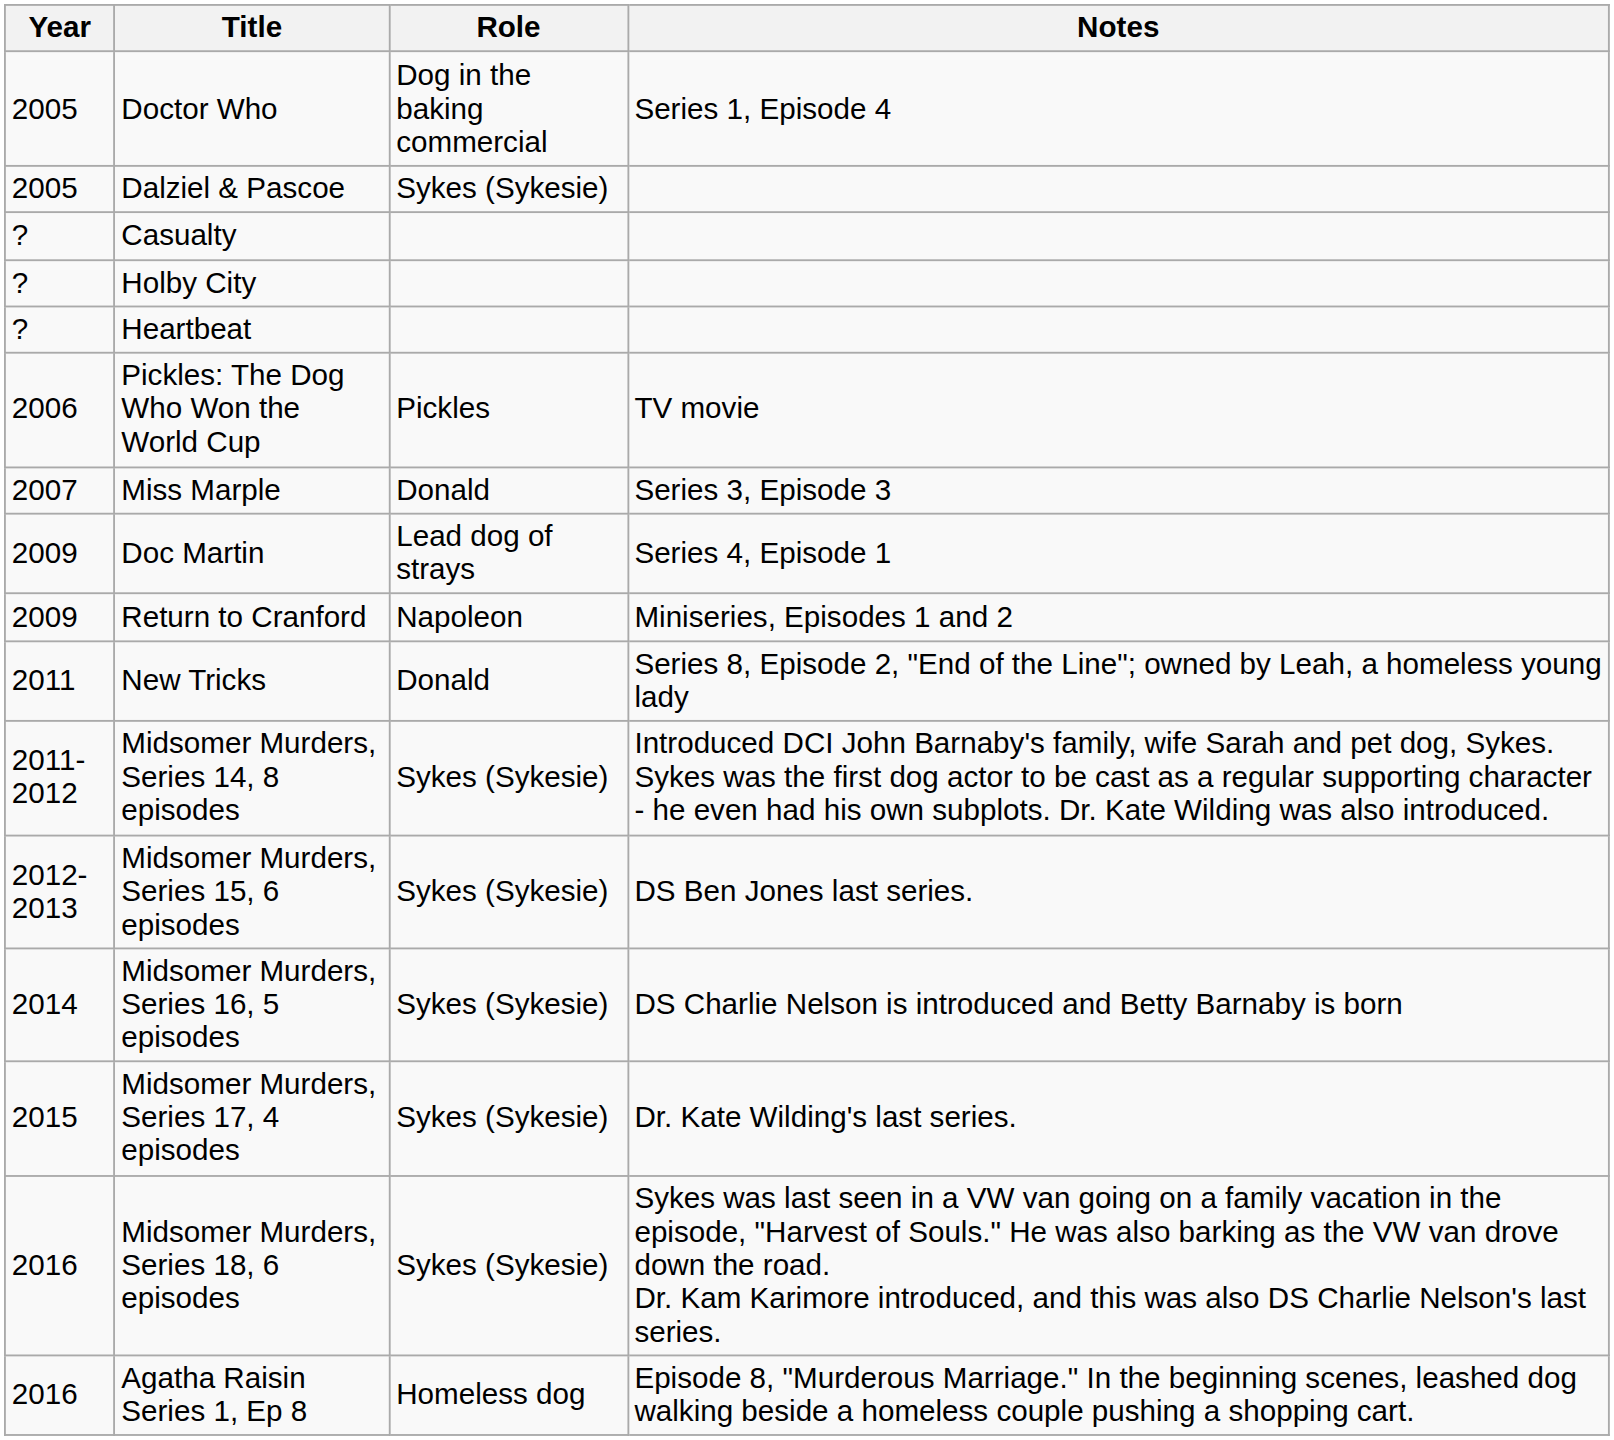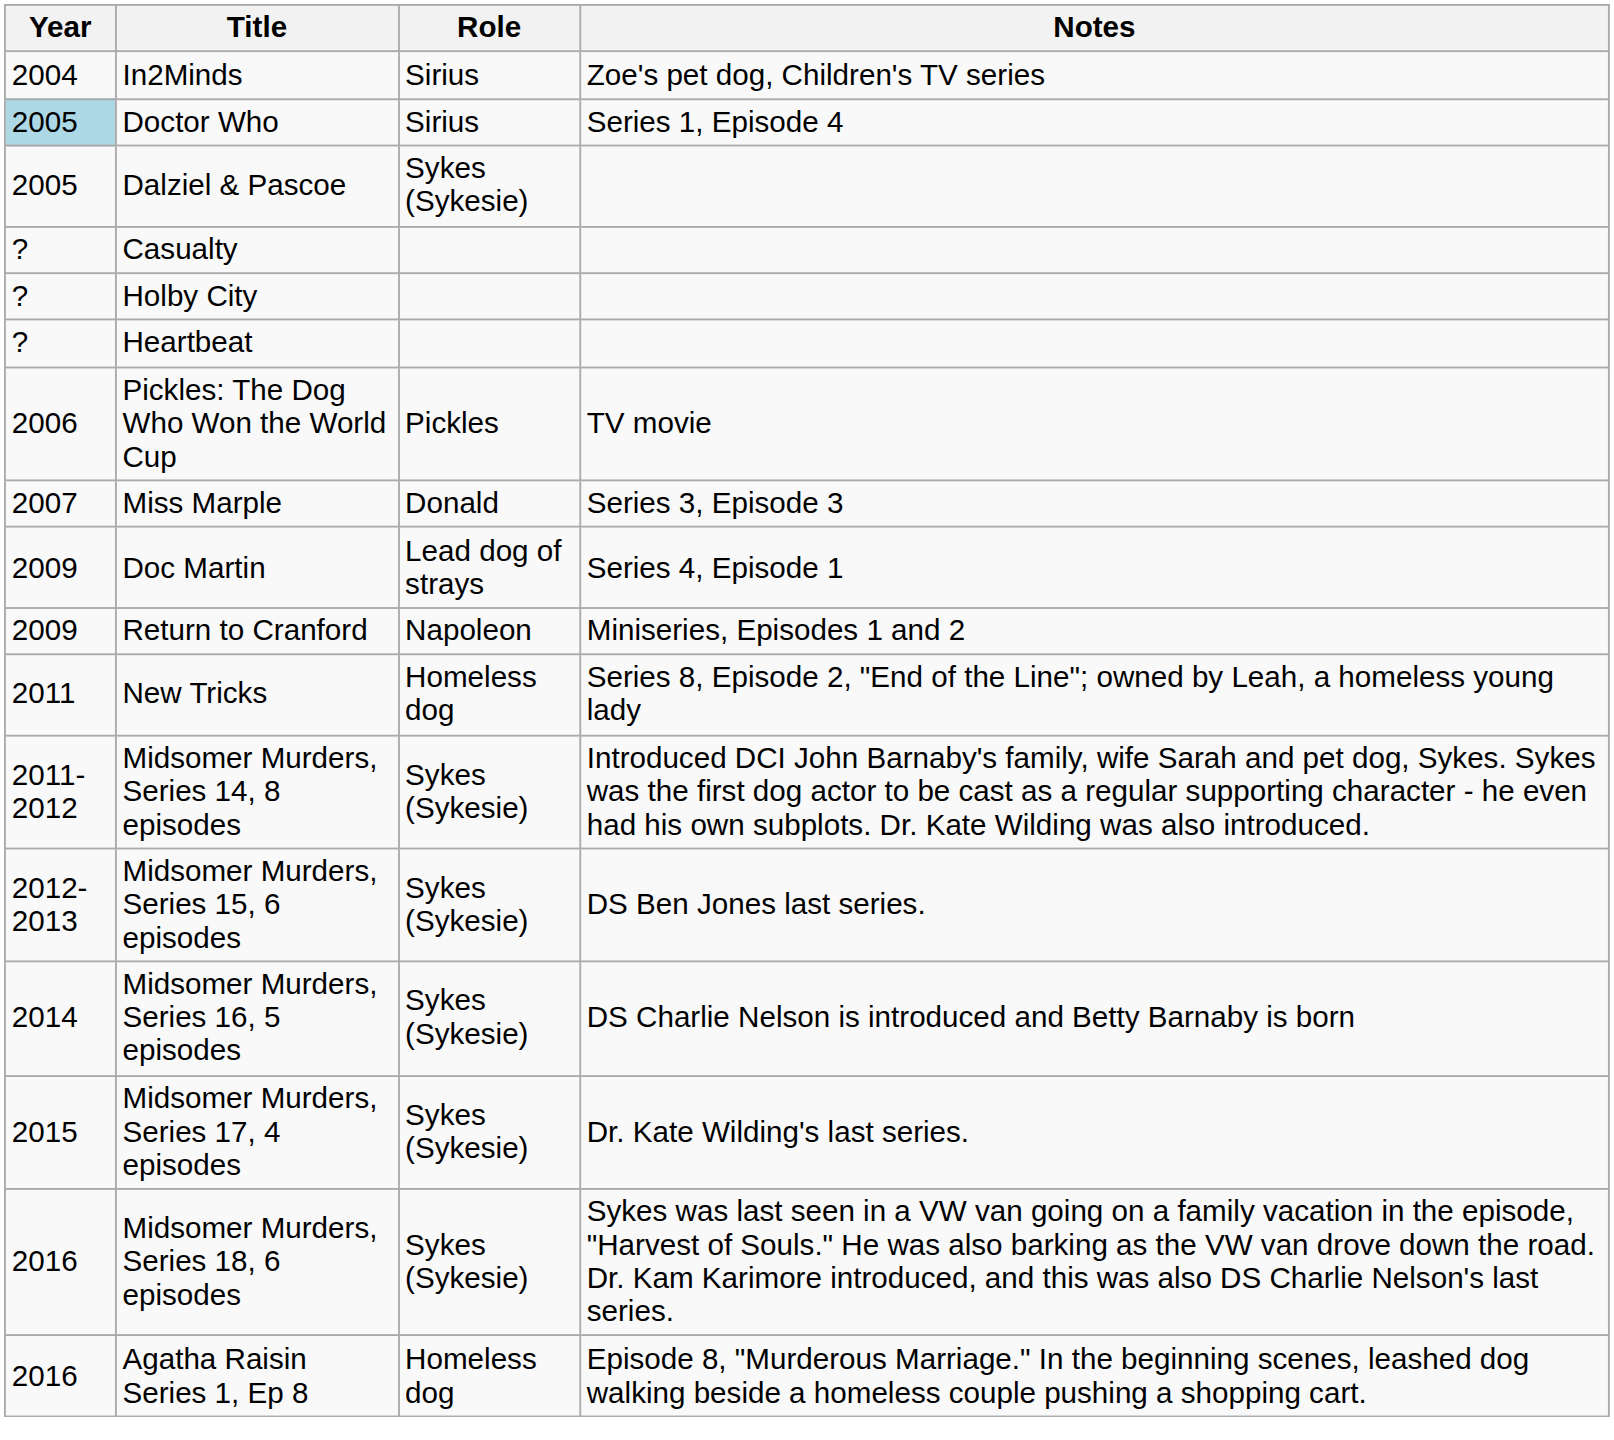+ row: 2004 | In2Minds | Sirius | Zoe's pet dog, Children's TV series
Doctor Who | Year: no background -> lightblue background
Doctor Who | Role: Dog in the baking commercial -> Sirius
New Tricks | Role: Donald -> Homeless dog
